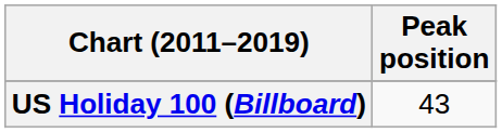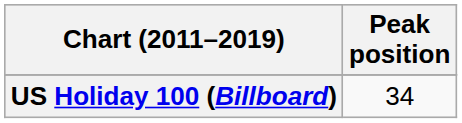US Holiday 100 (Billboard) | Peak position: 43 -> 34
